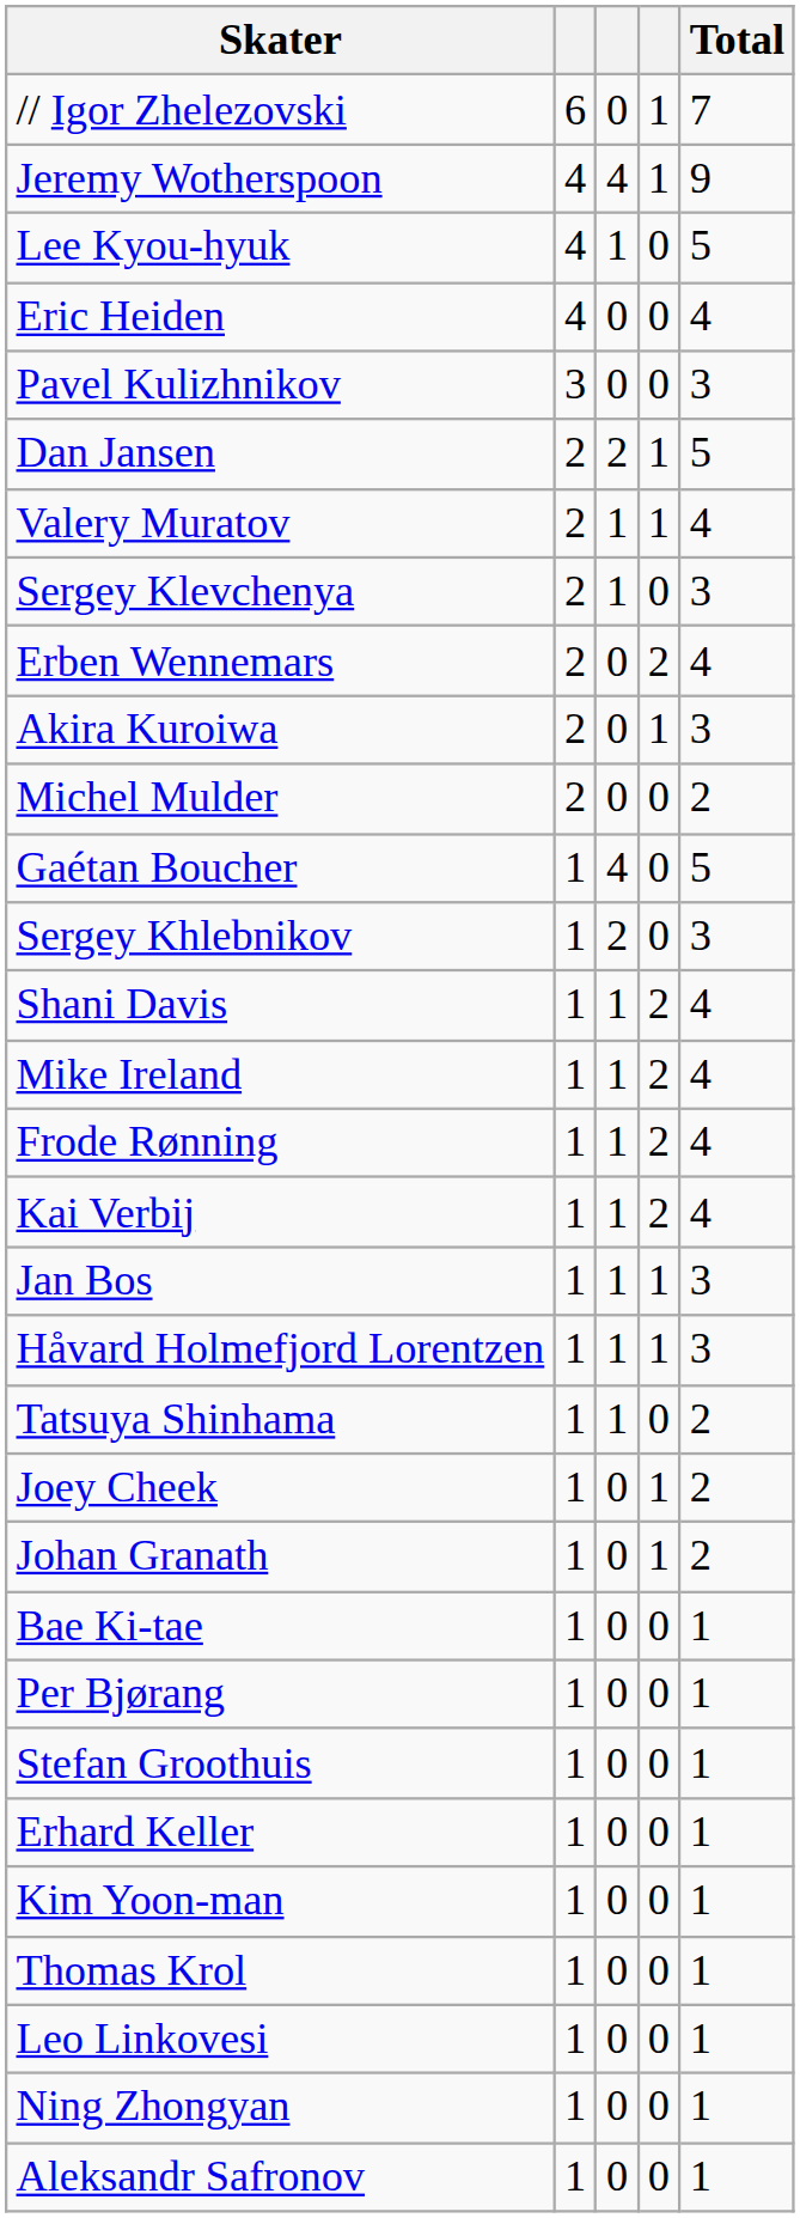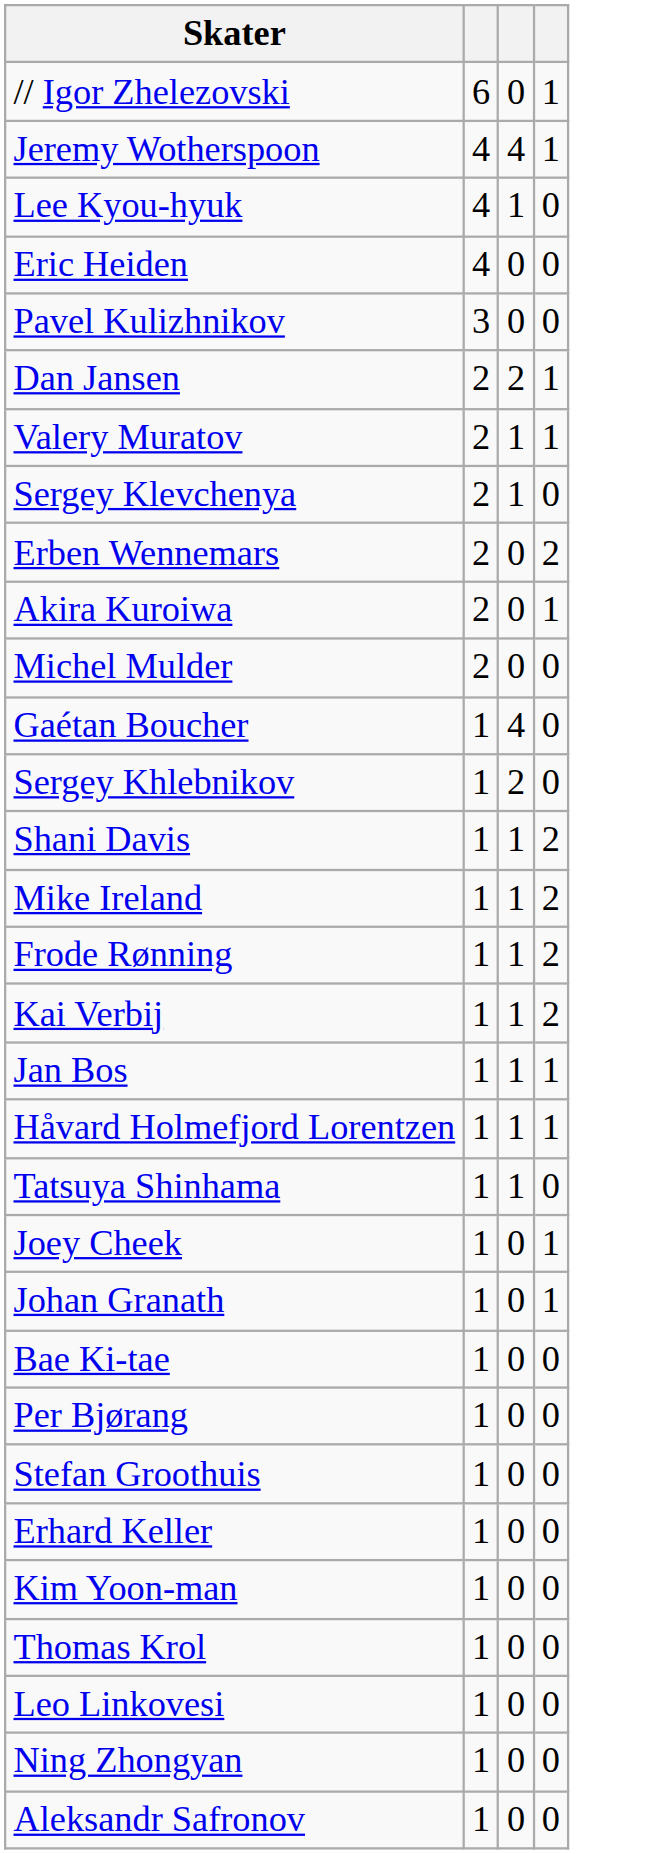- column: Total | 7 | 9 | 5 | 4 | 3 | 5 | 4 | 3 | 4 | 3 | 2 | 5 | 3 | 4 | 4 | 4 | 4 | 3 | 3 | 2 | 2 | 2 | 1 | 1 | 1 | 1 | 1 | 1 | 1 | 1 | 1
